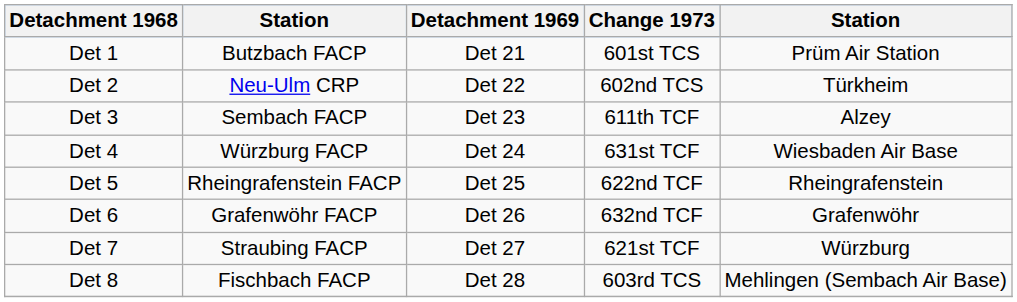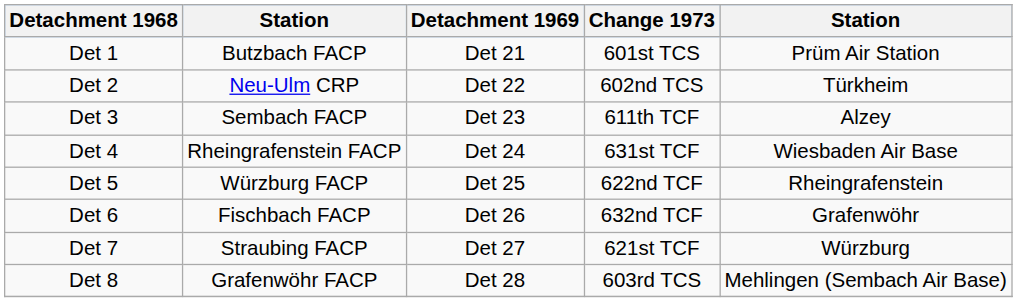Det 4 | column 2: Würzburg FACP -> Rheingrafenstein FACP
Det 5 | column 2: Rheingrafenstein FACP -> Würzburg FACP
Det 6 | column 2: Grafenwöhr FACP -> Fischbach FACP
Det 8 | column 2: Fischbach FACP -> Grafenwöhr FACP
